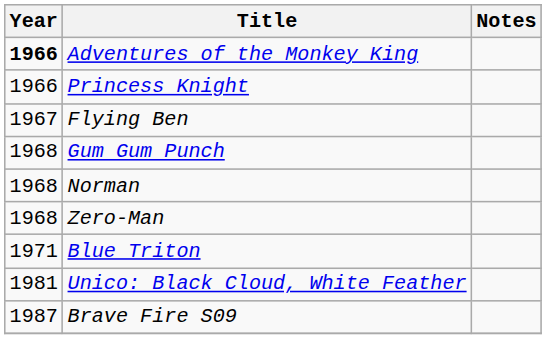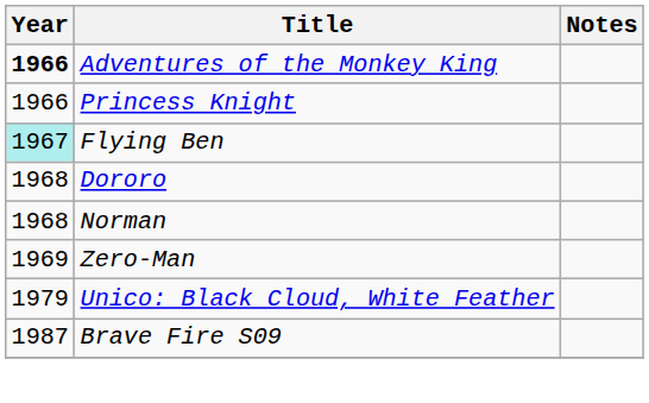Flying Ben | Year: no background -> paleturquoise background
+ row: 1968 | Dororo
- row: 1968 | Gum Gum Punch
Zero-Man | Year: 1968 -> 1969
- row: 1971 | Blue Triton
Unico: Black Cloud, White Feather | Year: 1981 -> 1979
